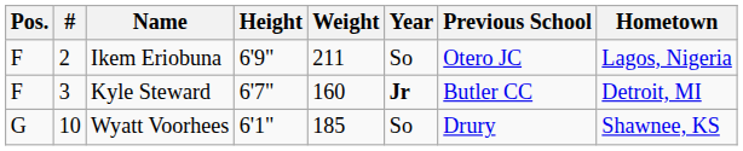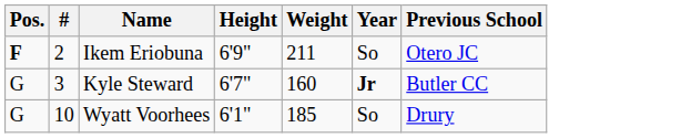- column: Hometown | Lagos, Nigeria | Detroit, MI | Shawnee, KS
Ikem Eriobuna | Pos.: normal -> bold
Kyle Steward | Pos.: F -> G
